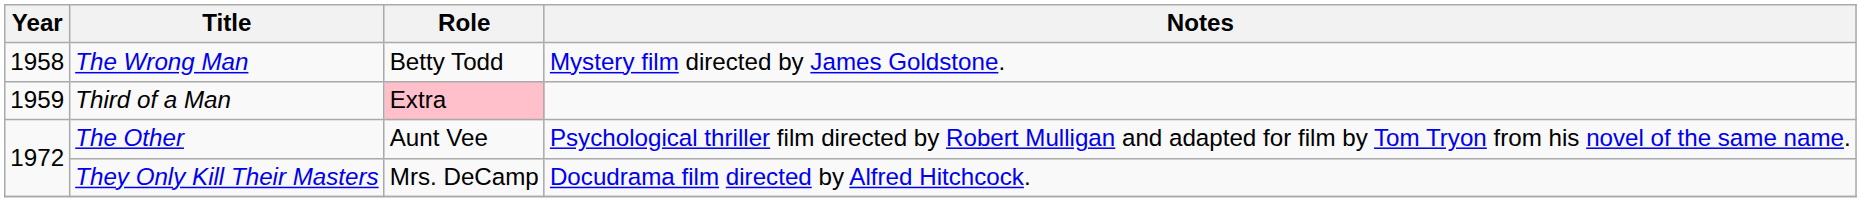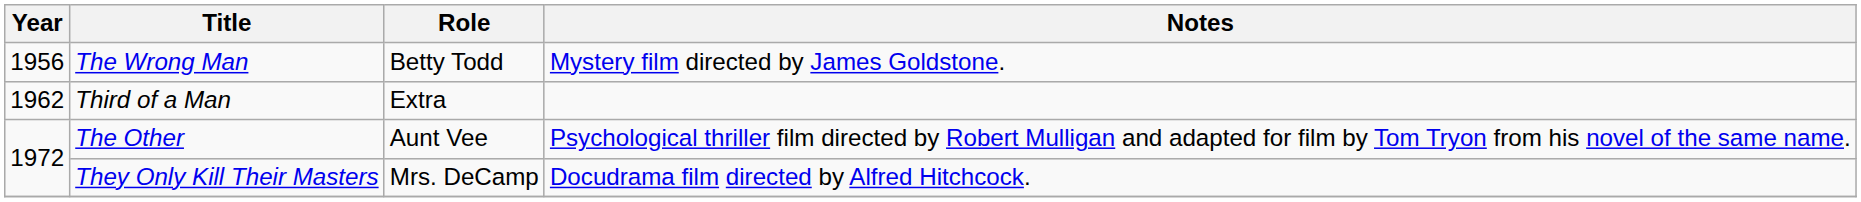The Wrong Man | Year: 1958 -> 1956
Third of a Man | Year: 1959 -> 1962
Third of a Man | Role: pink background -> no background
